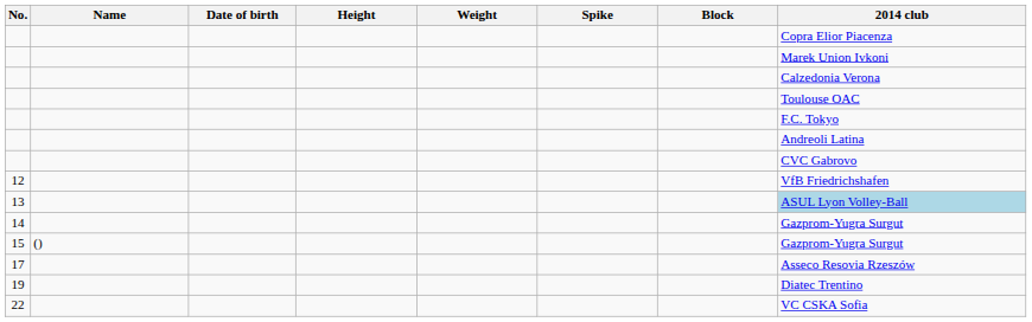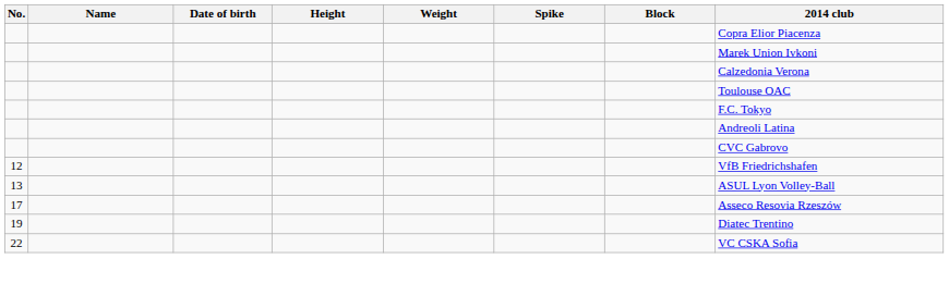13 | 2014 club: lightblue background -> no background
- row: 14 | Gazprom-Yugra Surgut
- row: 15 | () | Gazprom-Yugra Surgut
